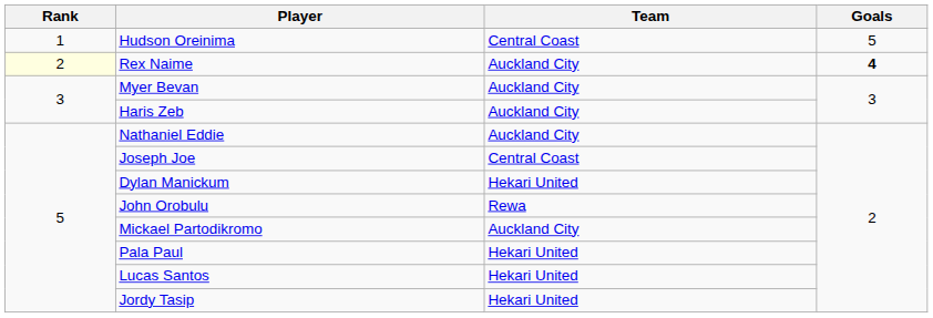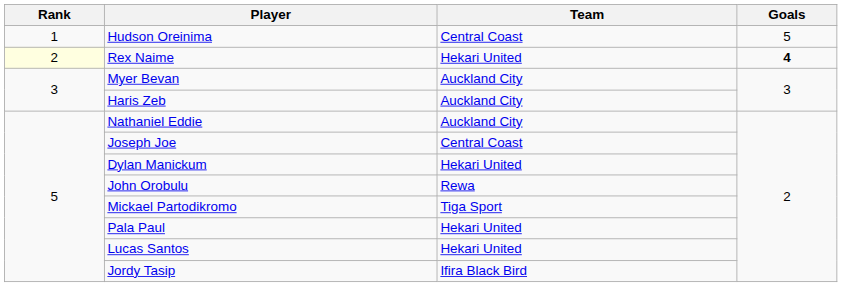Rex Naime | Team: Auckland City -> Hekari United
Mickael Partodikromo | Team: Auckland City -> Tiga Sport
Jordy Tasip | Team: Hekari United -> Ifira Black Bird
